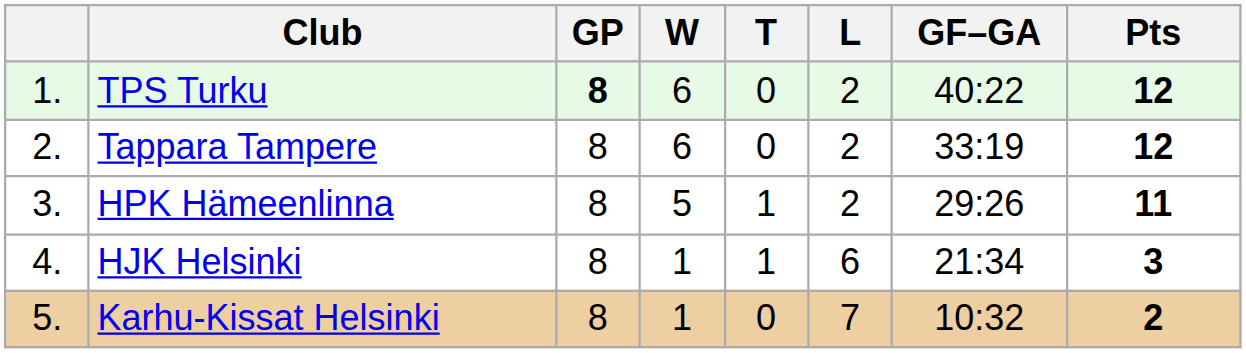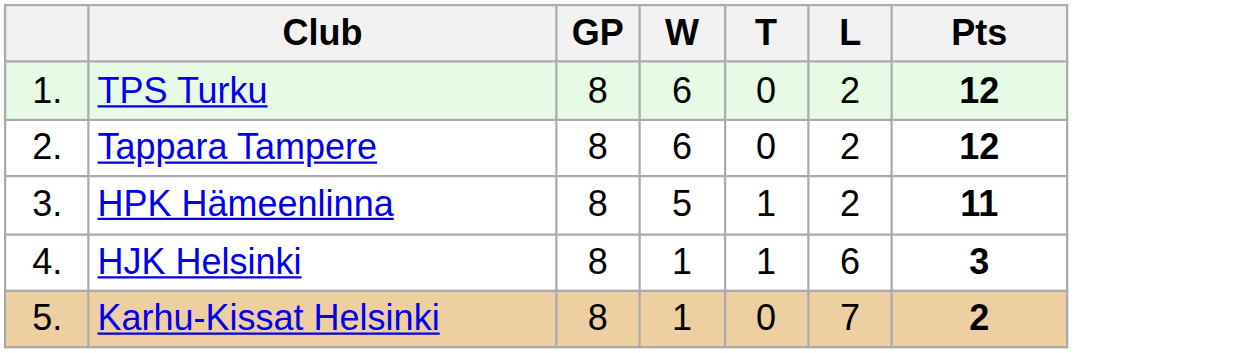- column: GF–GA | 40:22 | 33:19 | 29:26 | 21:34 | 10:32
TPS Turku | GP: bold -> normal
